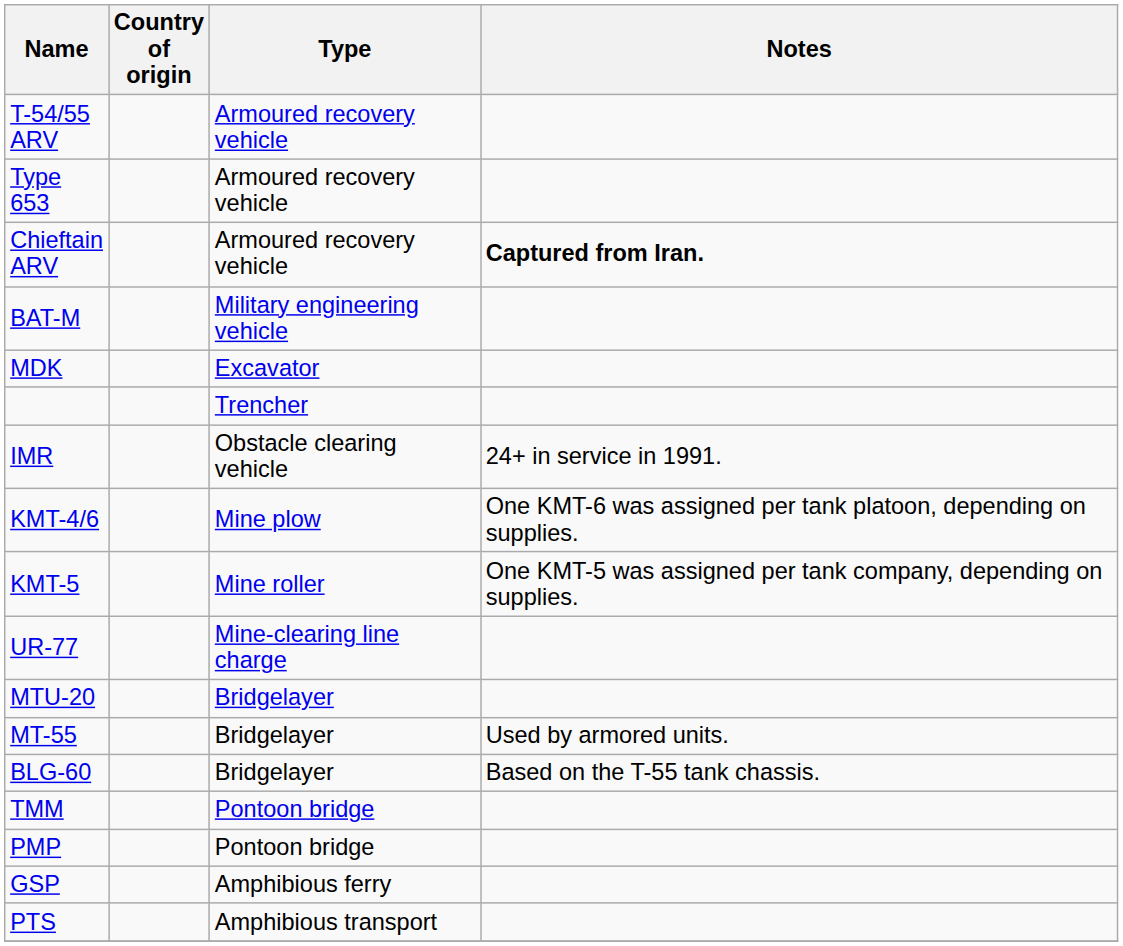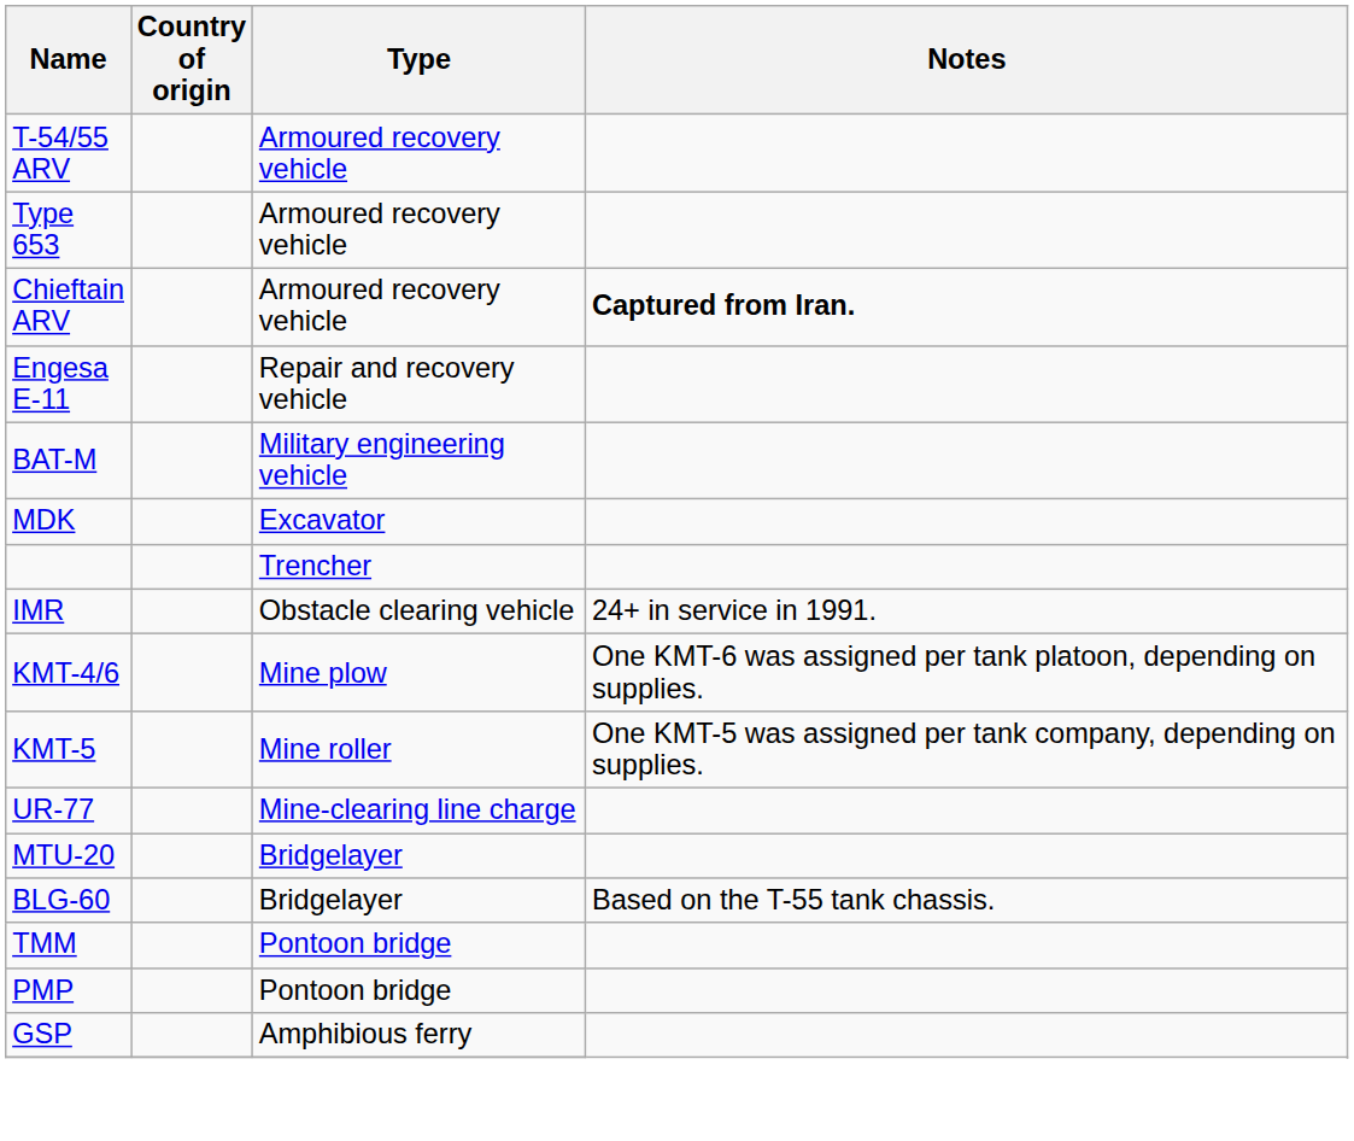+ row: Engesa E-11 | Repair and recovery vehicle
- row: MT-55 | Bridgelayer | Used by armored units.
- row: PTS | Amphibious transport
